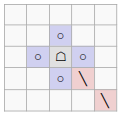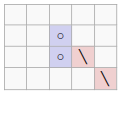- row: ○ | ☖ | ○
